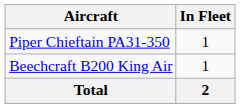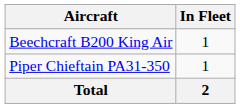rows swapped: Piper Chieftain PA31-350 <-> Beechcraft B200 King Air
